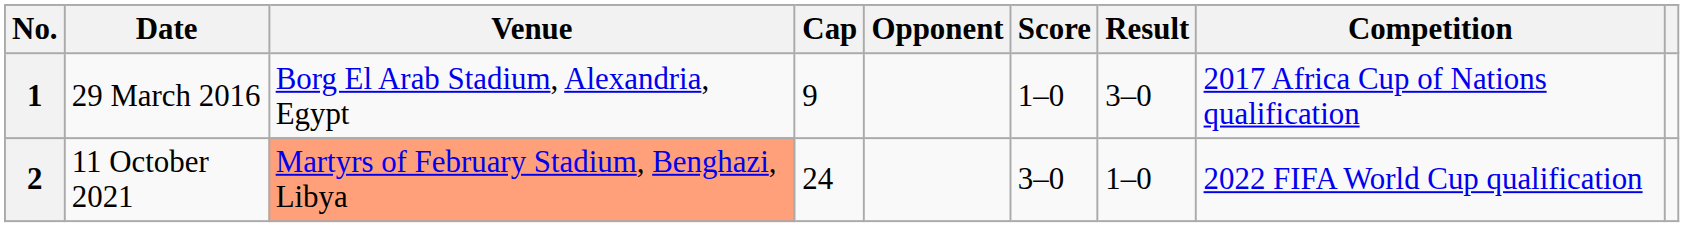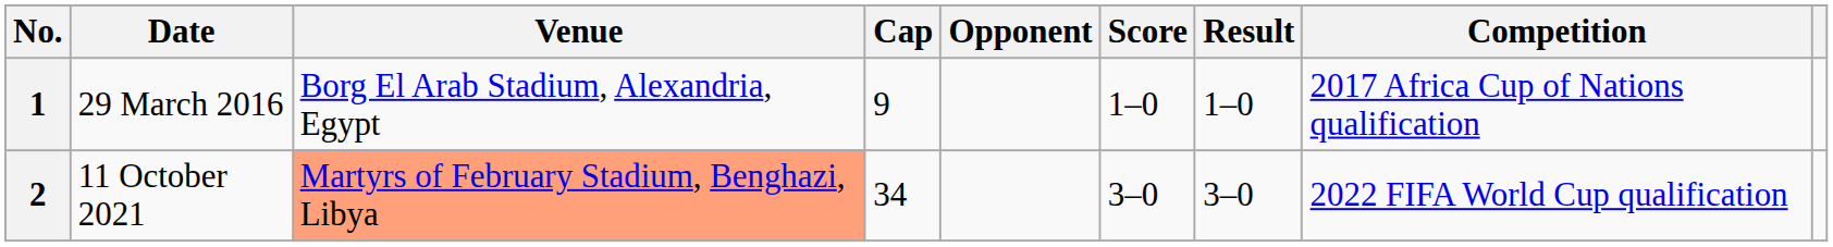1 | Result: 3–0 -> 1–0
2 | Cap: 24 -> 34
2 | Result: 1–0 -> 3–0
